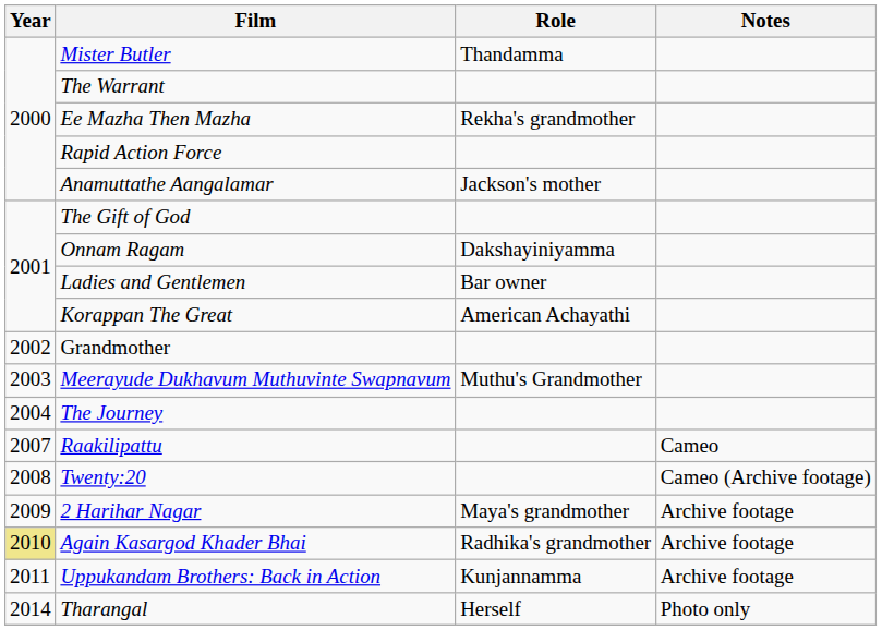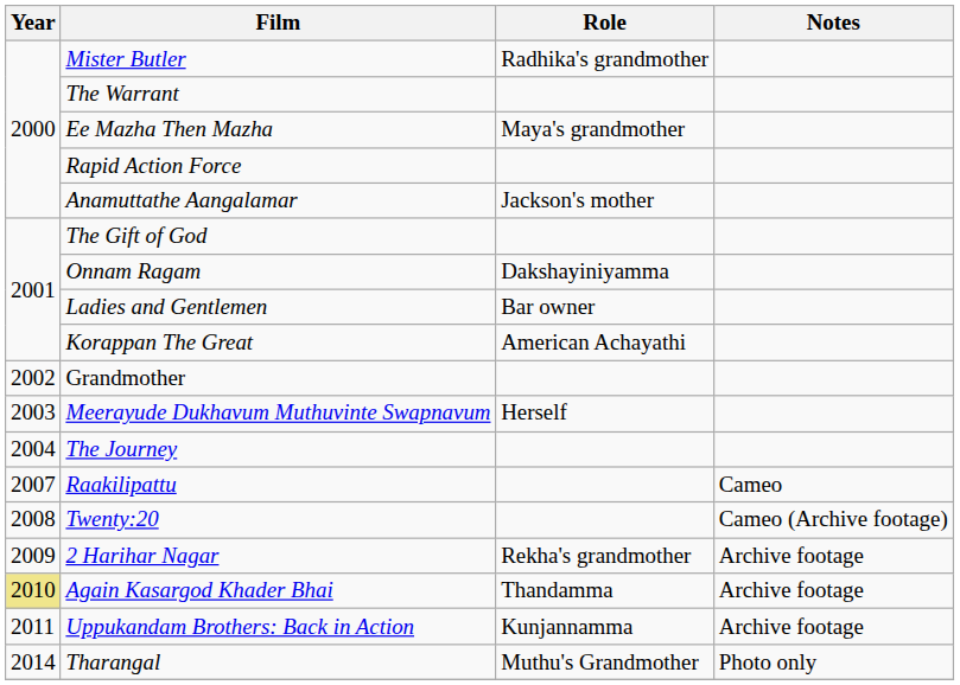Mister Butler | Role: Thandamma -> Radhika's grandmother
Ee Mazha Then Mazha | Role: Rekha's grandmother -> Maya's grandmother
Meerayude Dukhavum Muthuvinte Swapnavum | Role: Muthu's Grandmother -> Herself
2 Harihar Nagar | Role: Maya's grandmother -> Rekha's grandmother
Again Kasargod Khader Bhai | Role: Radhika's grandmother -> Thandamma
Tharangal | Role: Herself -> Muthu's Grandmother
